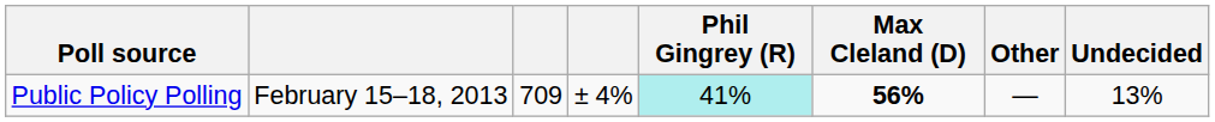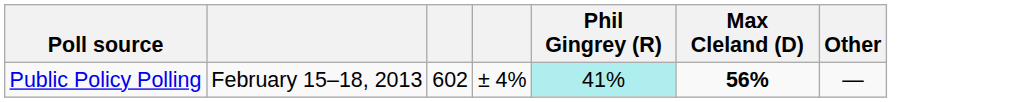- column: Undecided | 13%
Public Policy Polling | column 3: 709 -> 602
